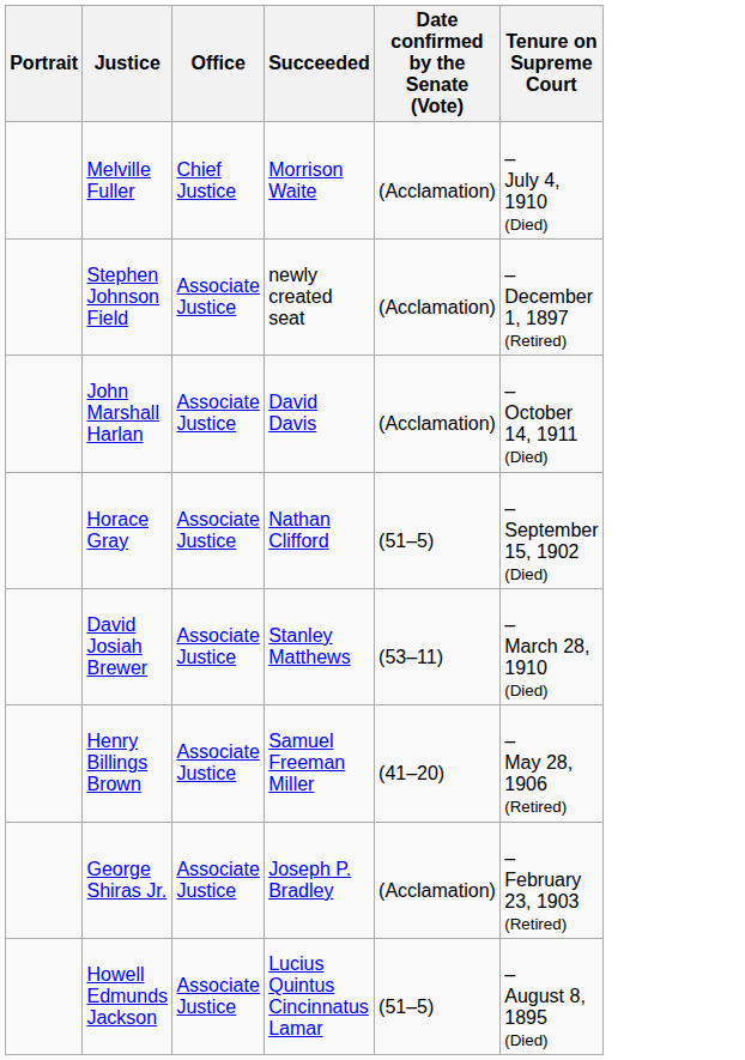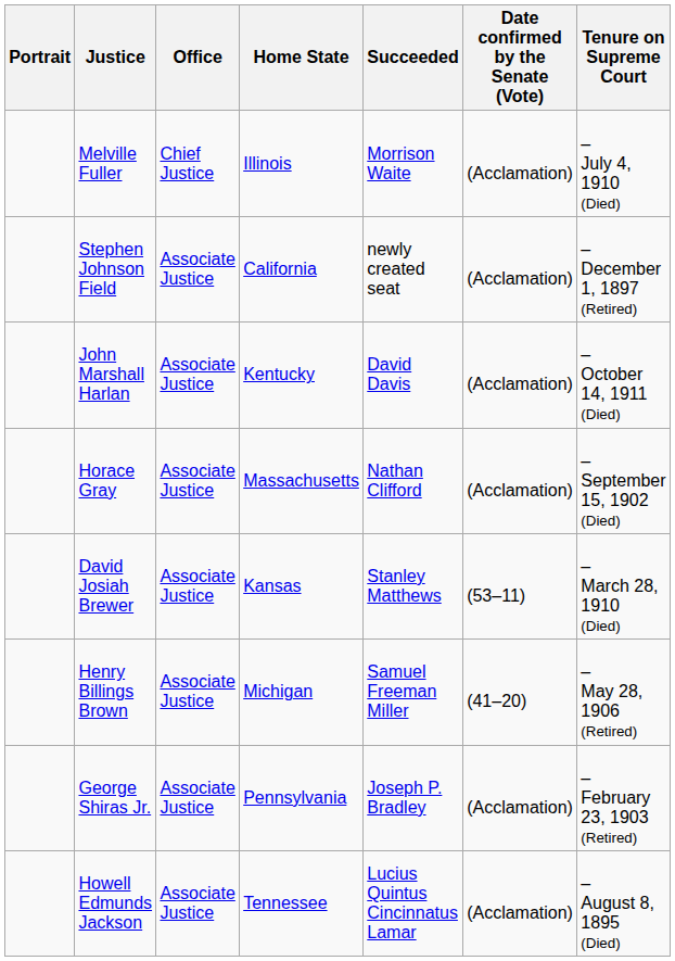+ column: Home State | Illinois | California | Kentucky | Massachusetts | Kansas | Michigan | Pennsylvania | Tennessee
Horace Gray | Date confirmed by the Senate (Vote): (51–5) -> (Acclamation)
Howell Edmunds Jackson | Date confirmed by the Senate (Vote): (51–5) -> (Acclamation)
